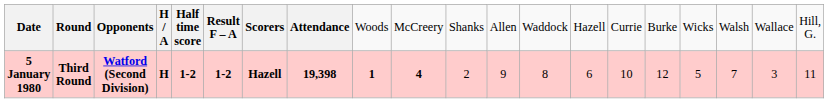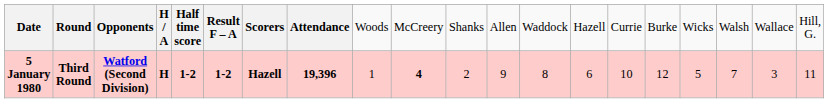5 January 1980 | column 8: 19,398 -> 19,396
5 January 1980 | column 9: bold -> normal
